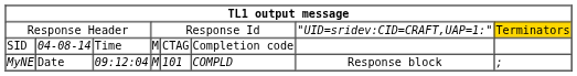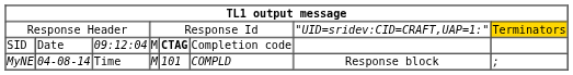SID | column 2: 04-08-14 -> Date
SID | column 3: Time -> 09:12:04
SID | column 5: normal -> bold
MyNE | column 2: Date -> 04-08-14
MyNE | column 3: 09:12:04 -> Time
